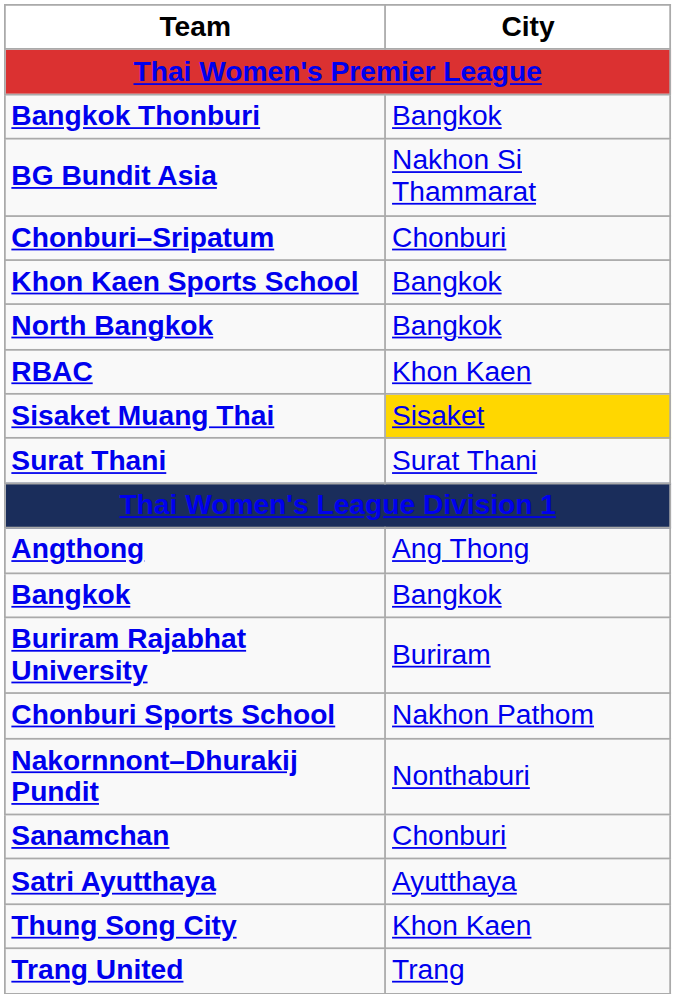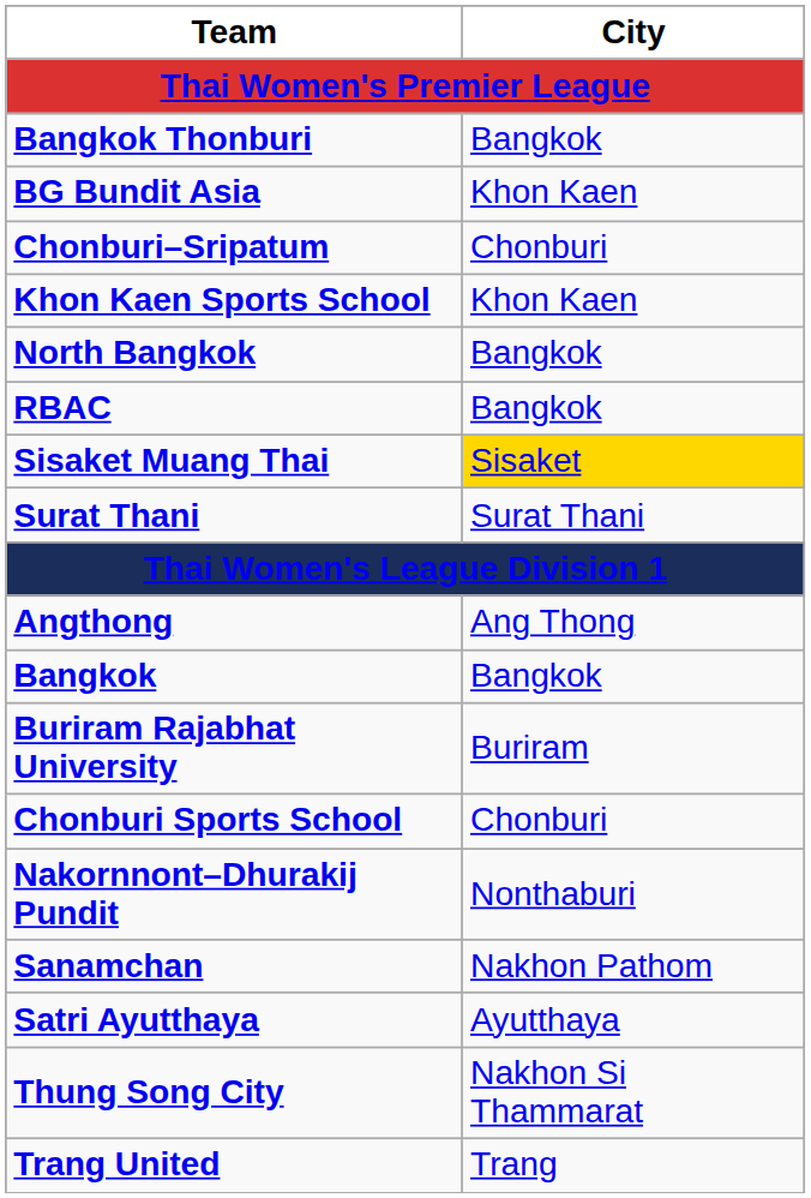BG Bundit Asia | City: Nakhon Si Thammarat -> Khon Kaen
Khon Kaen Sports School | City: Bangkok -> Khon Kaen
RBAC | City: Khon Kaen -> Bangkok
Chonburi Sports School | City: Nakhon Pathom -> Chonburi
Sanamchan | City: Chonburi -> Nakhon Pathom
Thung Song City | City: Khon Kaen -> Nakhon Si Thammarat
